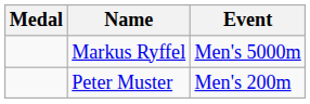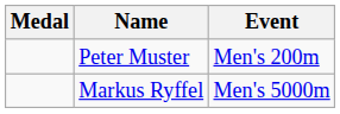rows swapped: Markus Ryffel <-> Peter Muster
